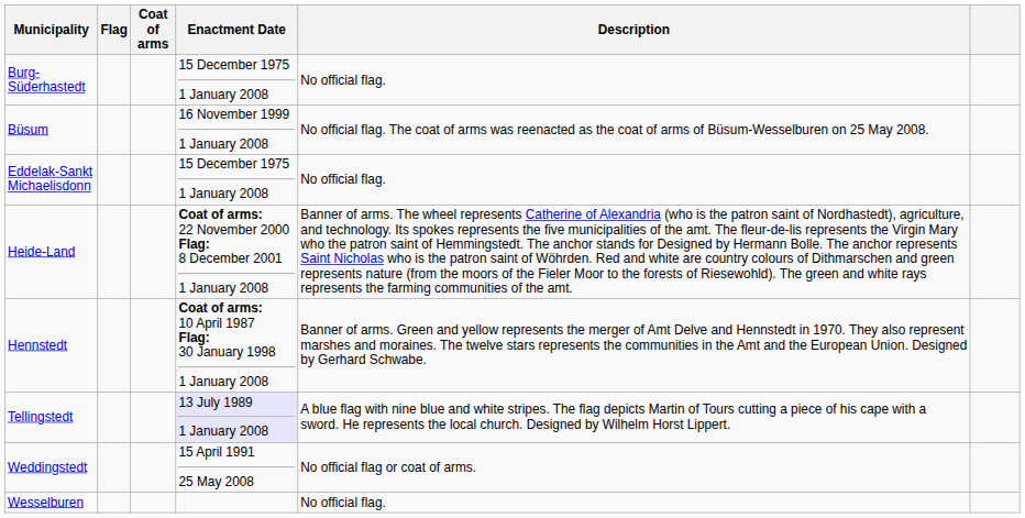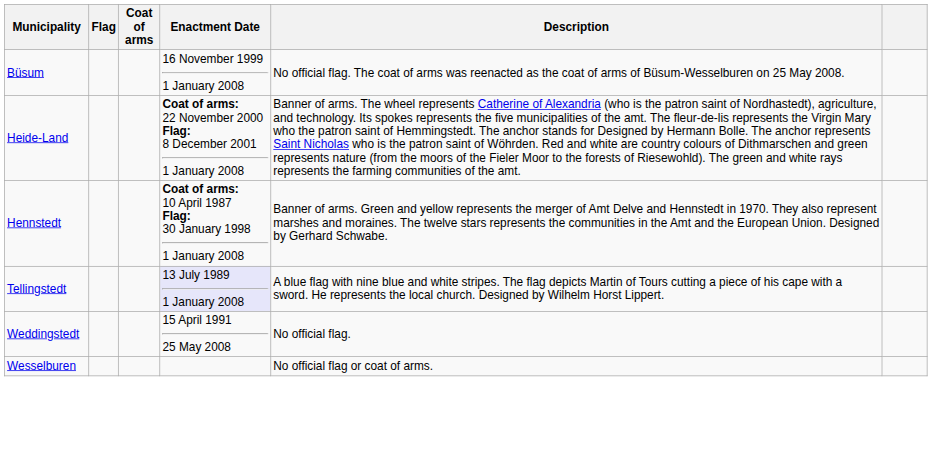- row: Burg-Süderhastedt | 15 December 1975 1 January 2008 | No official flag.
- row: Eddelak-Sankt Michaelisdonn | 15 December 1975 1 January 2008 | No official flag.
Weddingstedt | Description: No official flag or coat of arms. -> No official flag.
Wesselburen | Description: No official flag. -> No official flag or coat of arms.
